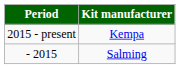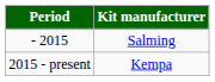rows swapped: - 2015 <-> 2015 - present
